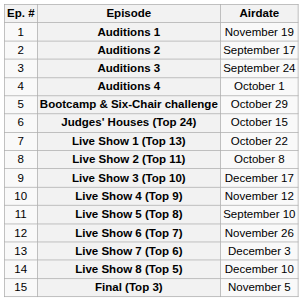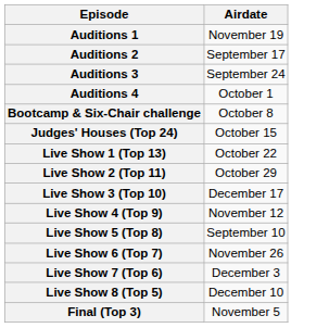- column: Ep. # | 1 | 2 | 3 | 4 | 5 | 6 | 7 | 8 | 9 | 10 | 11 | 12 | 13 | 14 | 15
Bootcamp & Six-Chair challenge | Airdate: October 29 -> October 8
Live Show 2 (Top 11) | Airdate: October 8 -> October 29
